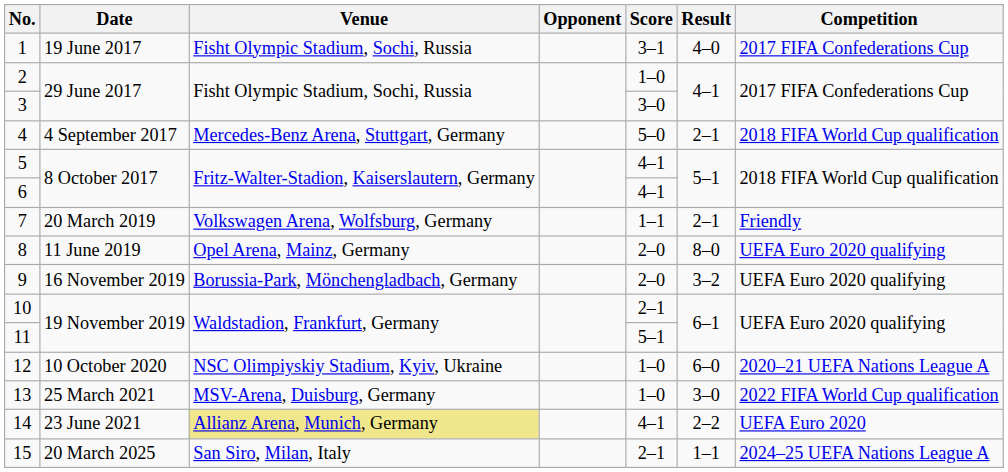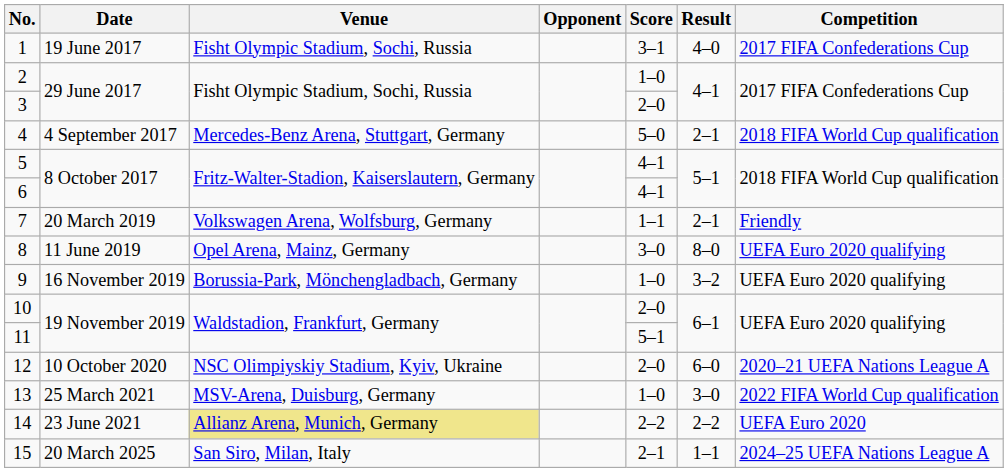3 | Score: 3–0 -> 2–0
8 | Score: 2–0 -> 3–0
9 | Score: 2–0 -> 1–0
10 | Score: 2–1 -> 2–0
12 | Score: 1–0 -> 2–0
14 | Score: 4–1 -> 2–2
